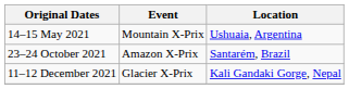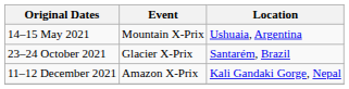23–24 October 2021 | Event: Amazon X-Prix -> Glacier X-Prix
11–12 December 2021 | Event: Glacier X-Prix -> Amazon X-Prix
